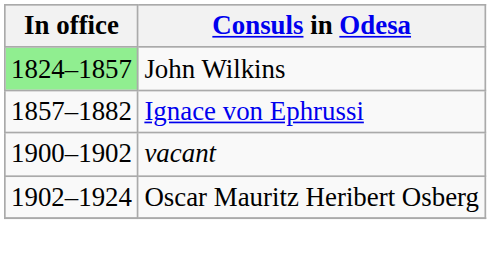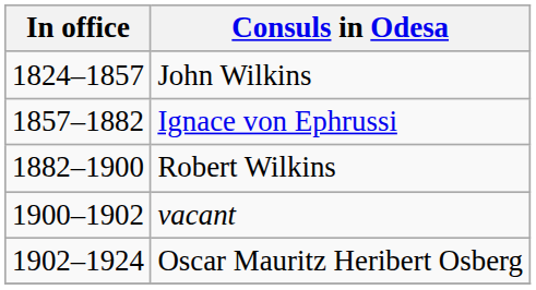John Wilkins | In office: lightgreen background -> no background
+ row: 1882–1900 | Robert Wilkins
